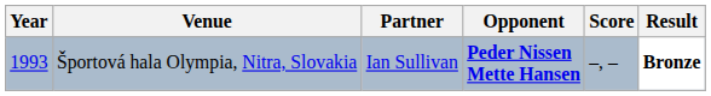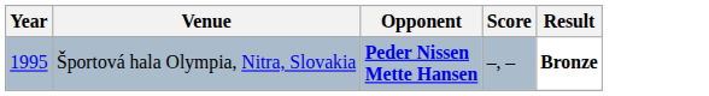- column: Partner | Ian Sullivan
Športová hala Olympia, Nitra, Slovakia | Year: 1993 -> 1995
